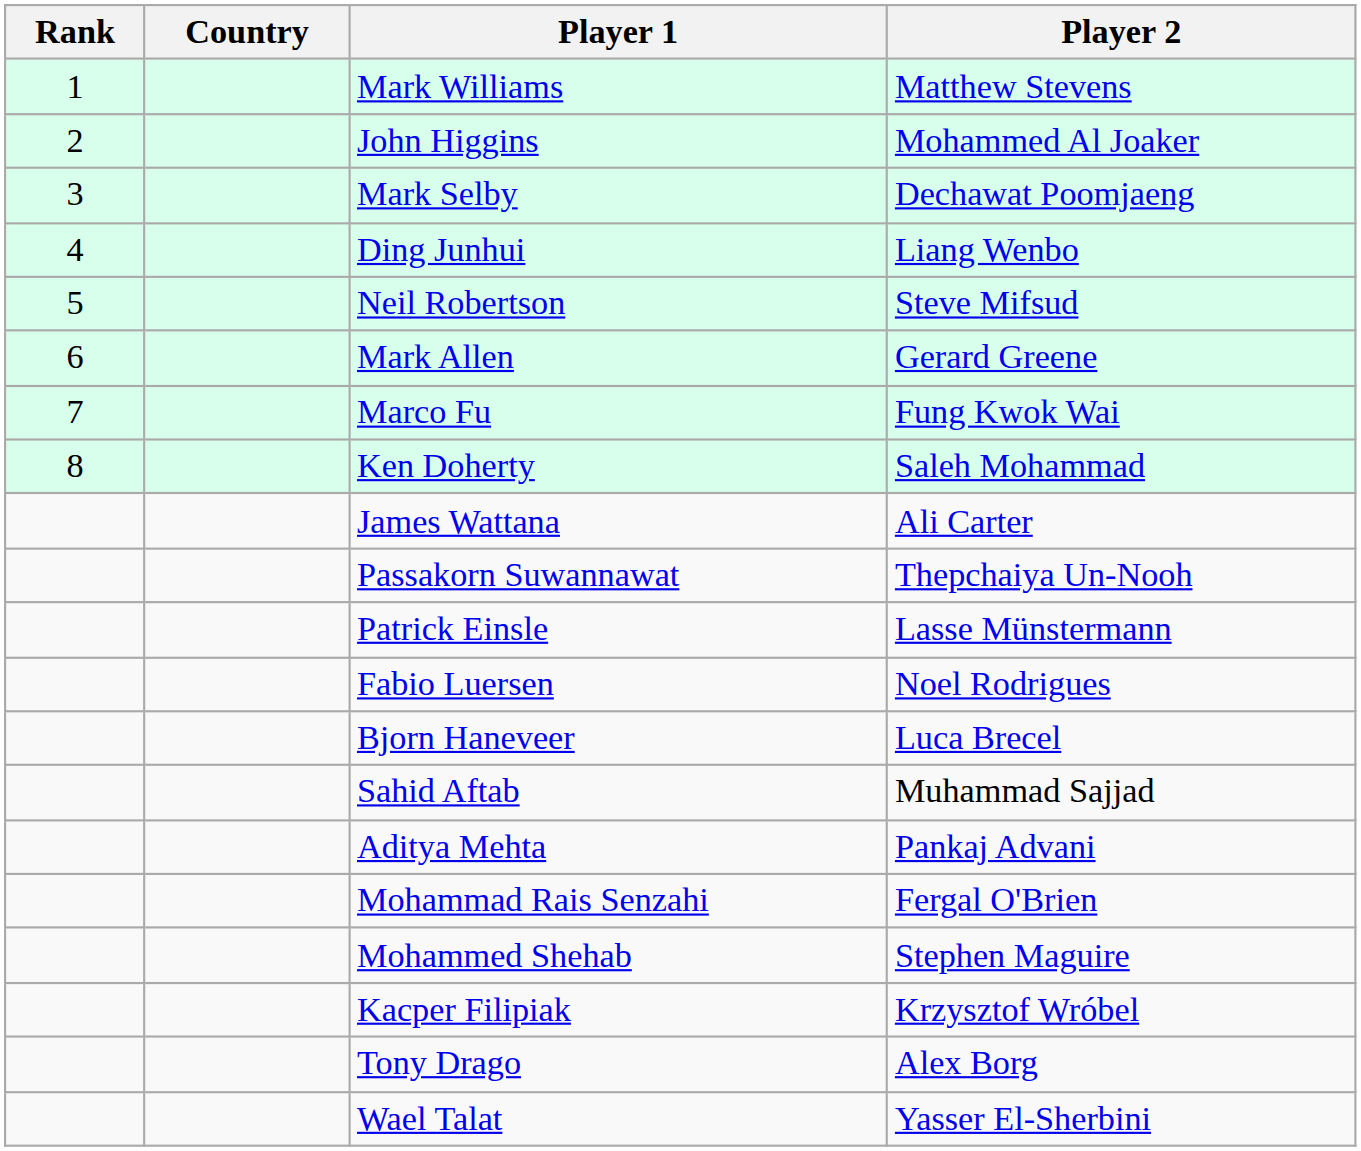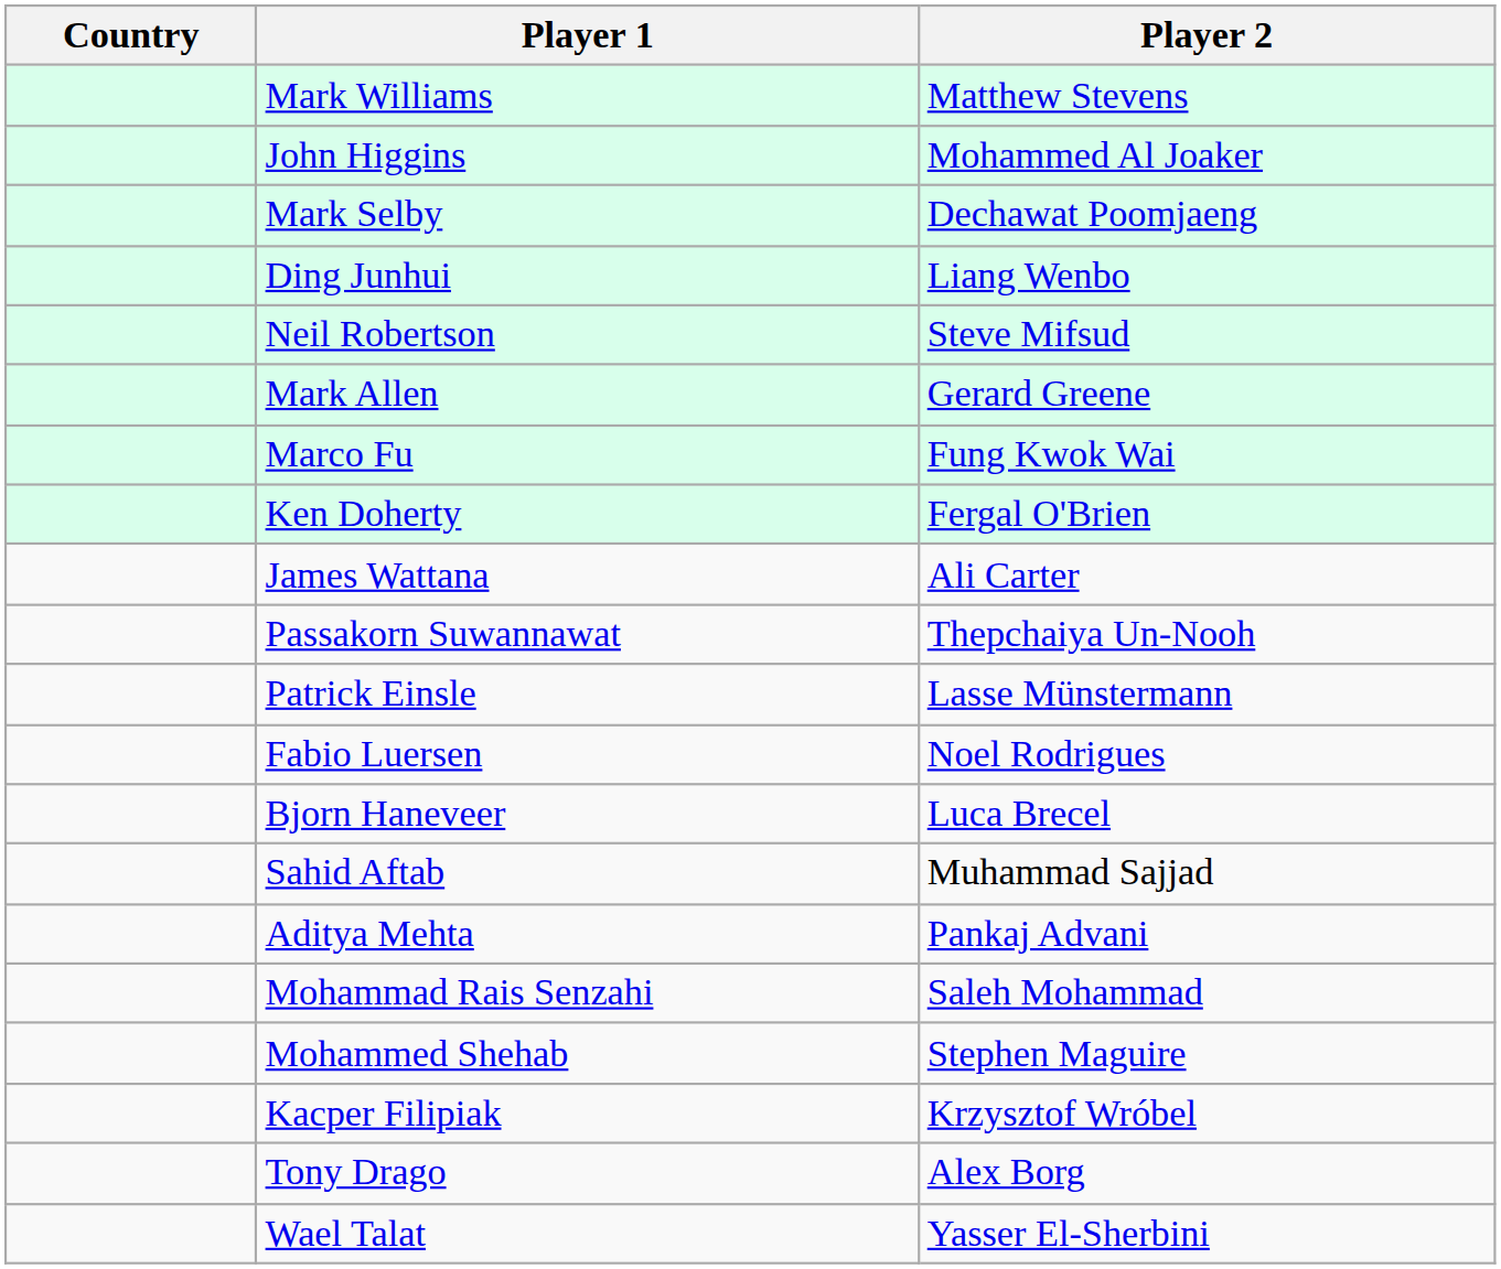- column: Rank | 1 | 2 | 3 | 4 | 5 | 6 | 7 | 8
Ken Doherty | Player 2: Saleh Mohammad -> Fergal O'Brien
Mohammad Rais Senzahi | Player 2: Fergal O'Brien -> Saleh Mohammad
